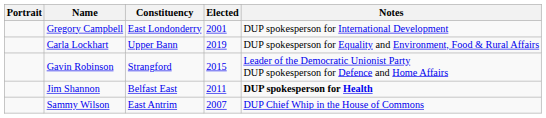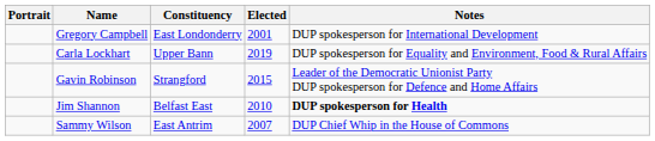Jim Shannon | Elected: 2011 -> 2010
